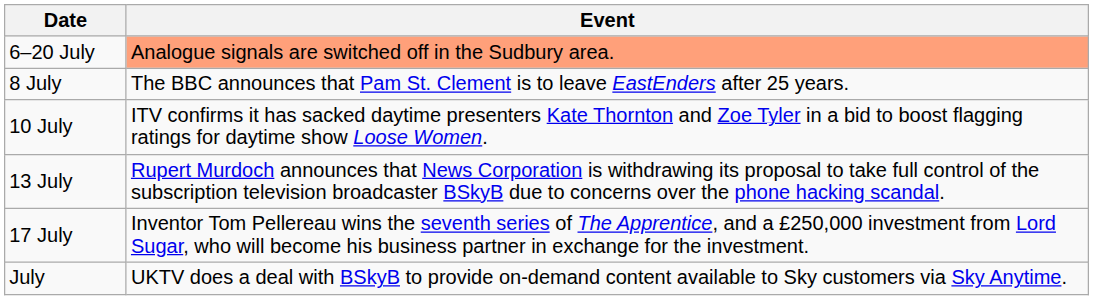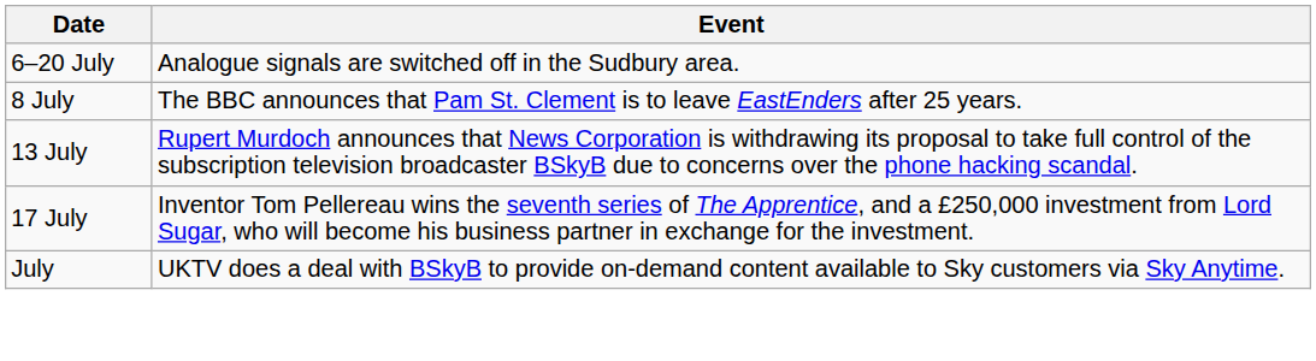6–20 July | Event: lightsalmon background -> no background
- row: 10 July | ITV confirms it has sacked daytime presenters Kate Thornton and Zoe Tyler in a bid to boost flagging ratings for daytime show Loose Women.
